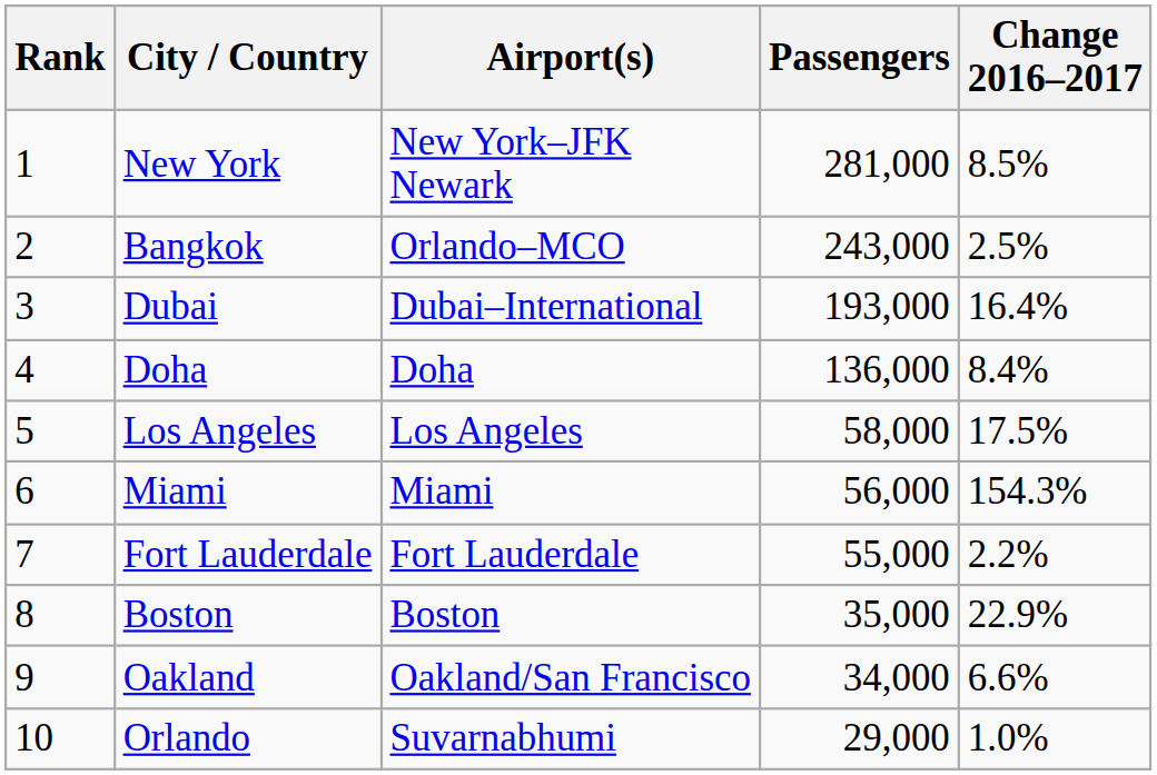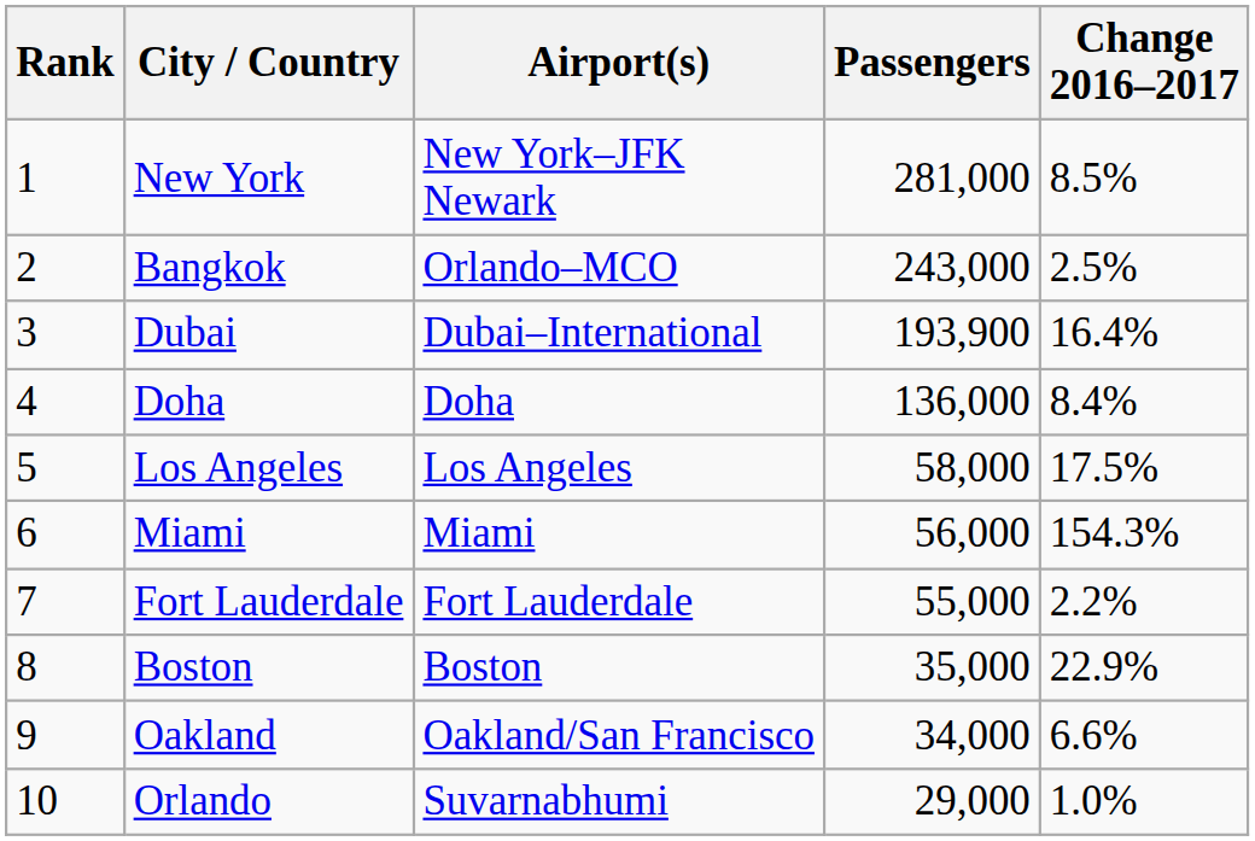Dubai | Passengers: 193,000 -> 193,900
